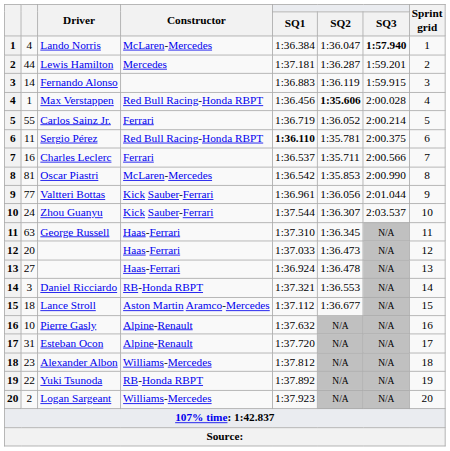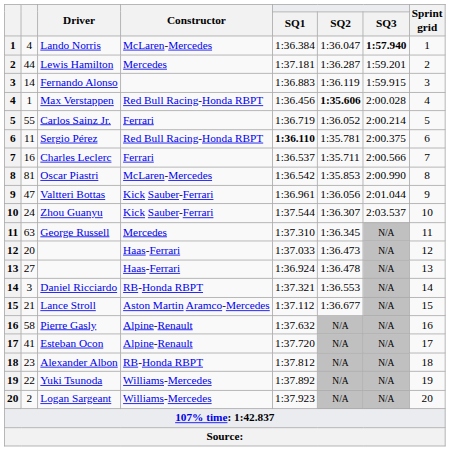Valtteri Bottas | column 2: 77 -> 47
George Russell | Constructor: Haas-Ferrari -> Mercedes
Lance Stroll | column 2: 18 -> 21
Pierre Gasly | column 2: 10 -> 58
Esteban Ocon | column 2: 31 -> 41
Alexander Albon | Constructor: Williams-Mercedes -> RB-Honda RBPT
Yuki Tsunoda | Constructor: RB-Honda RBPT -> Williams-Mercedes
